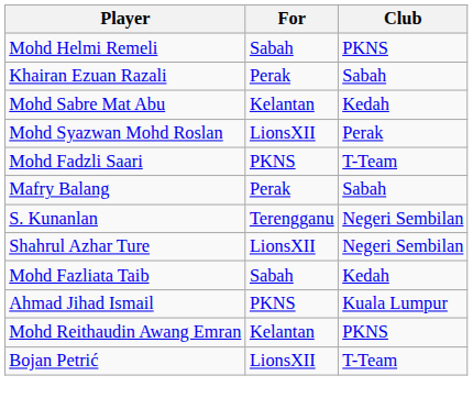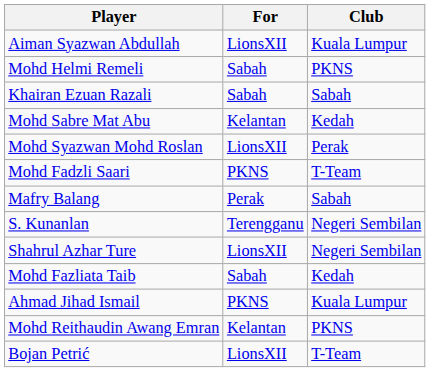+ row: Aiman Syazwan Abdullah | LionsXII | Kuala Lumpur
Khairan Ezuan Razali | For: Perak -> Sabah
